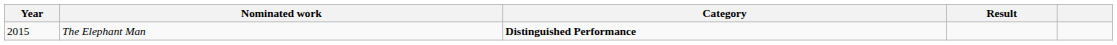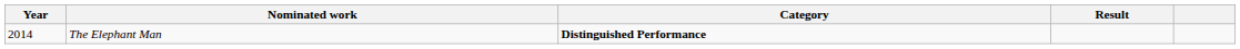The Elephant Man | Year: 2015 -> 2014
